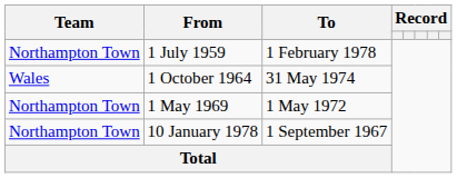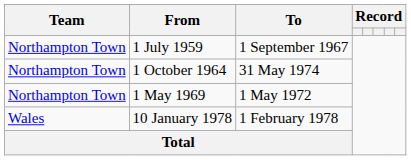1 July 1959 | To: 1 February 1978 -> 1 September 1967
1 October 1964 | Team: Wales -> Northampton Town
10 January 1978 | Team: Northampton Town -> Wales
10 January 1978 | To: 1 September 1967 -> 1 February 1978
